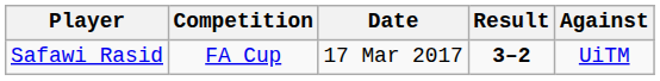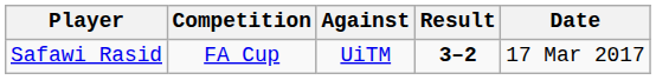columns swapped: Against <-> Date
